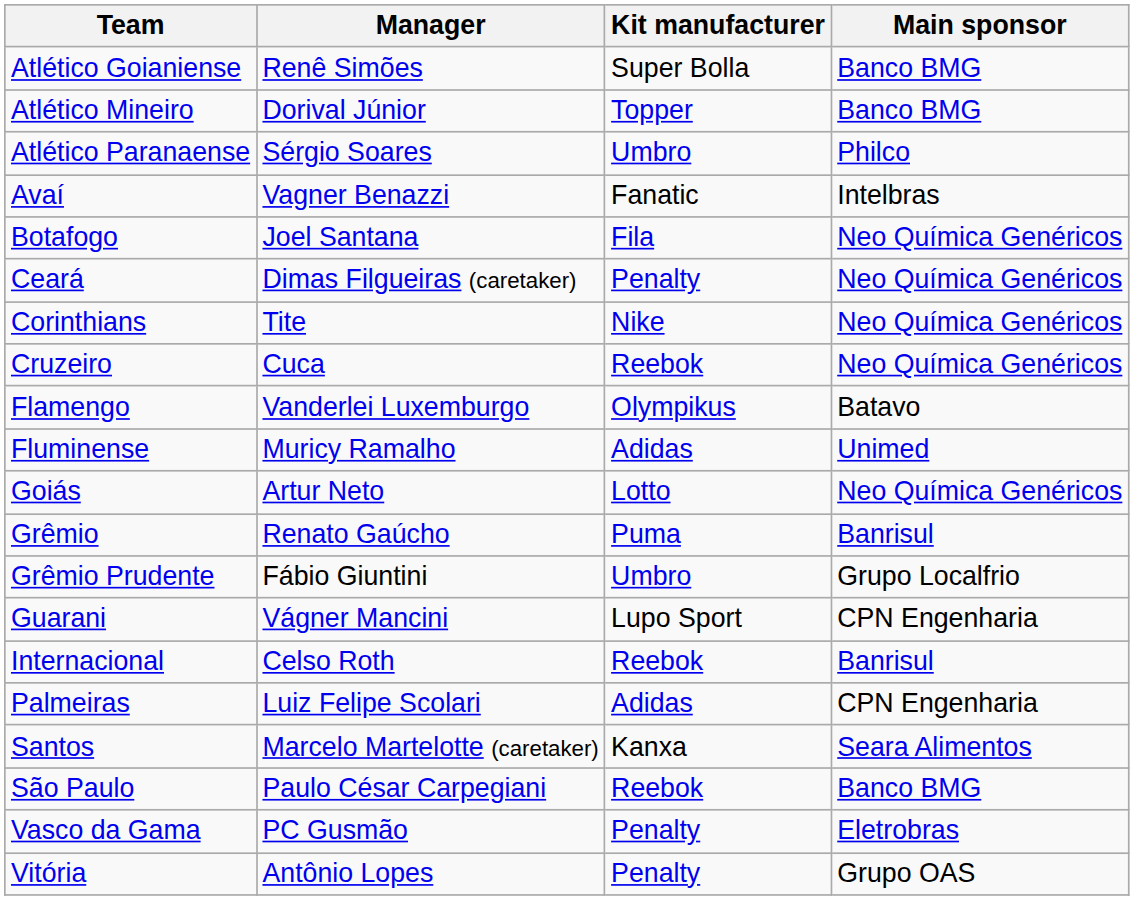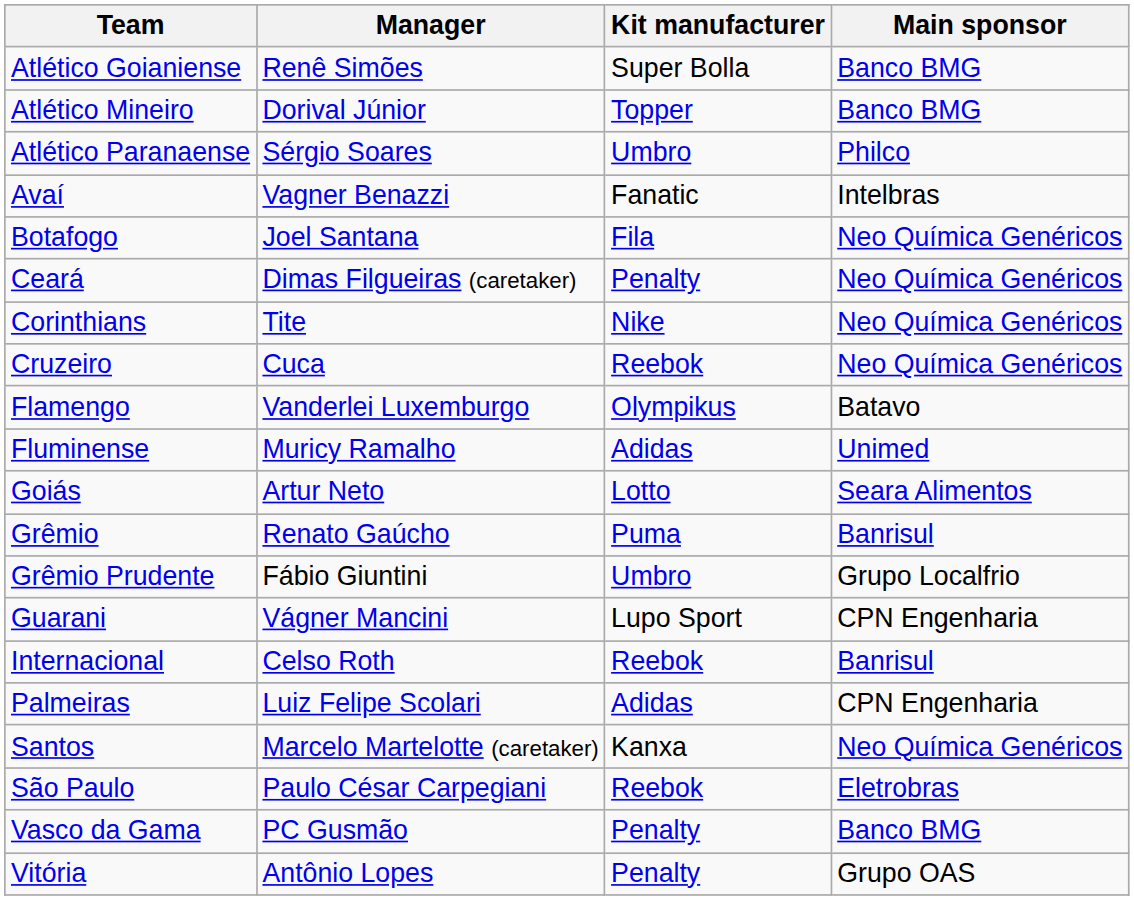Goiás | Main sponsor: Neo Química Genéricos -> Seara Alimentos
Santos | Main sponsor: Seara Alimentos -> Neo Química Genéricos
São Paulo | Main sponsor: Banco BMG -> Eletrobras
Vasco da Gama | Main sponsor: Eletrobras -> Banco BMG
